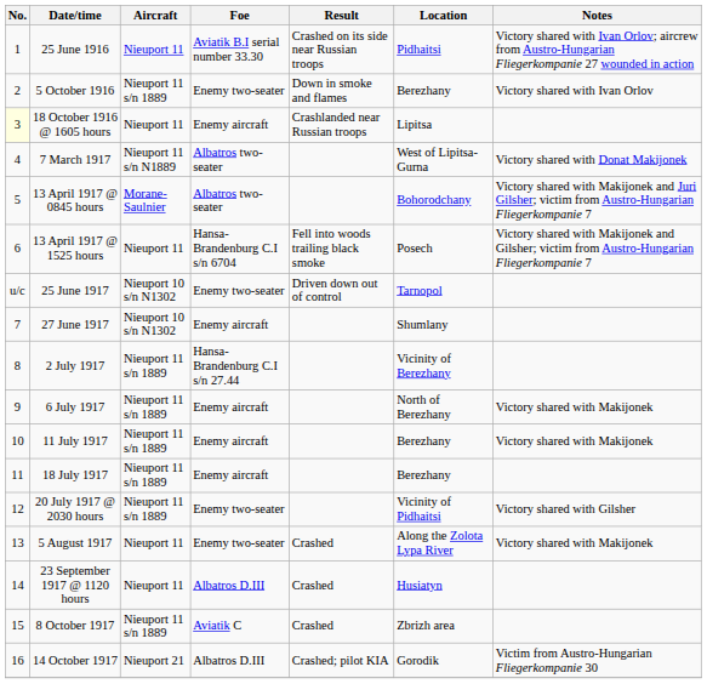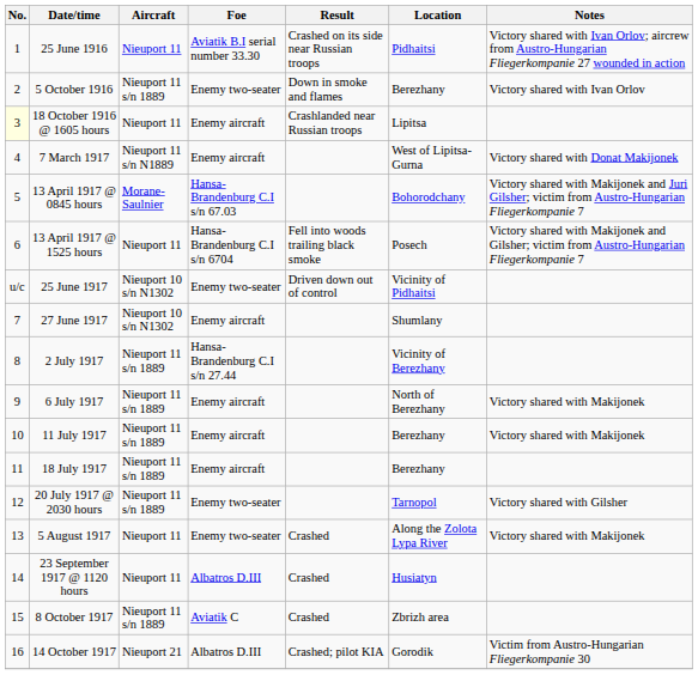7 March 1917 | Foe: Albatros two-seater -> Enemy aircraft
13 April 1917 @ 0845 hours | Foe: Albatros two-seater -> Hansa-Brandenburg C.I s/n 67.03
25 June 1917 | Location: Tarnopol -> Vicinity of Pidhaitsi
20 July 1917 @ 2030 hours | Location: Vicinity of Pidhaitsi -> Tarnopol
